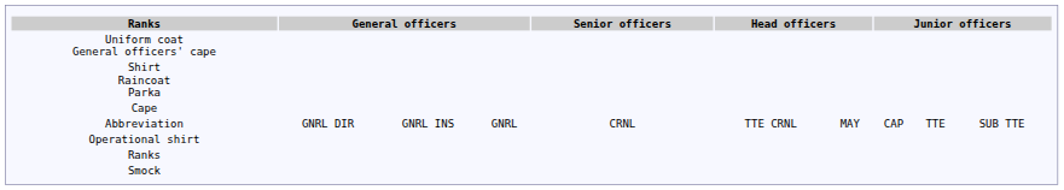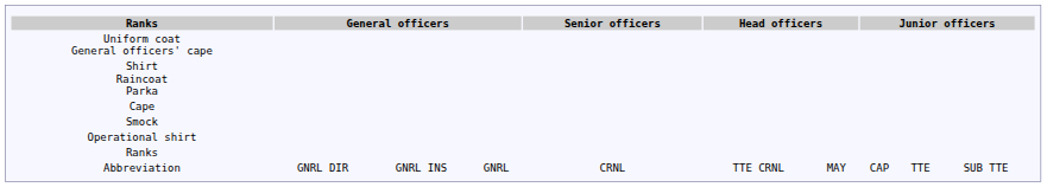rows swapped: Smock <-> Abbreviation
